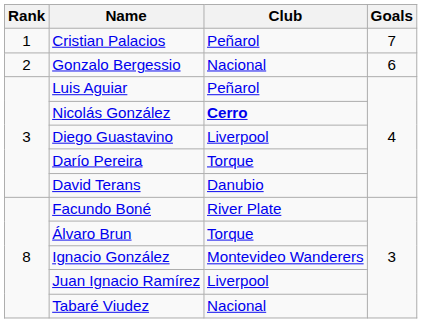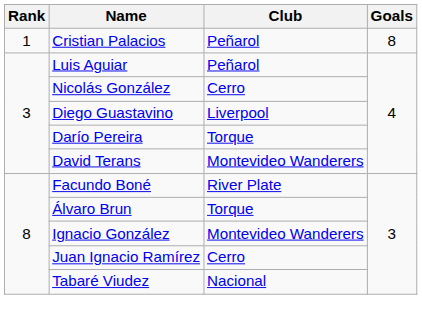Cristian Palacios | Goals: 7 -> 8
- row: 2 | Gonzalo Bergessio | Nacional | 6
Nicolás González | Club: bold -> normal
David Terans | Club: Danubio -> Montevideo Wanderers
Juan Ignacio Ramírez | Club: Liverpool -> Cerro
